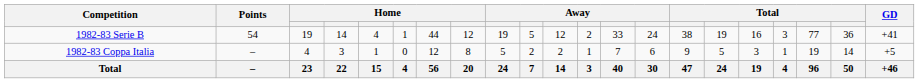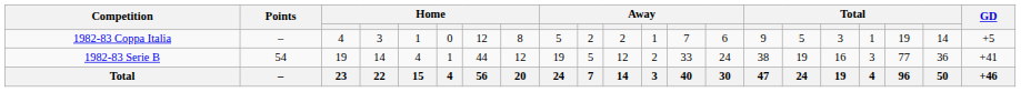rows swapped: 1982-83 Serie B <-> 1982-83 Coppa Italia
